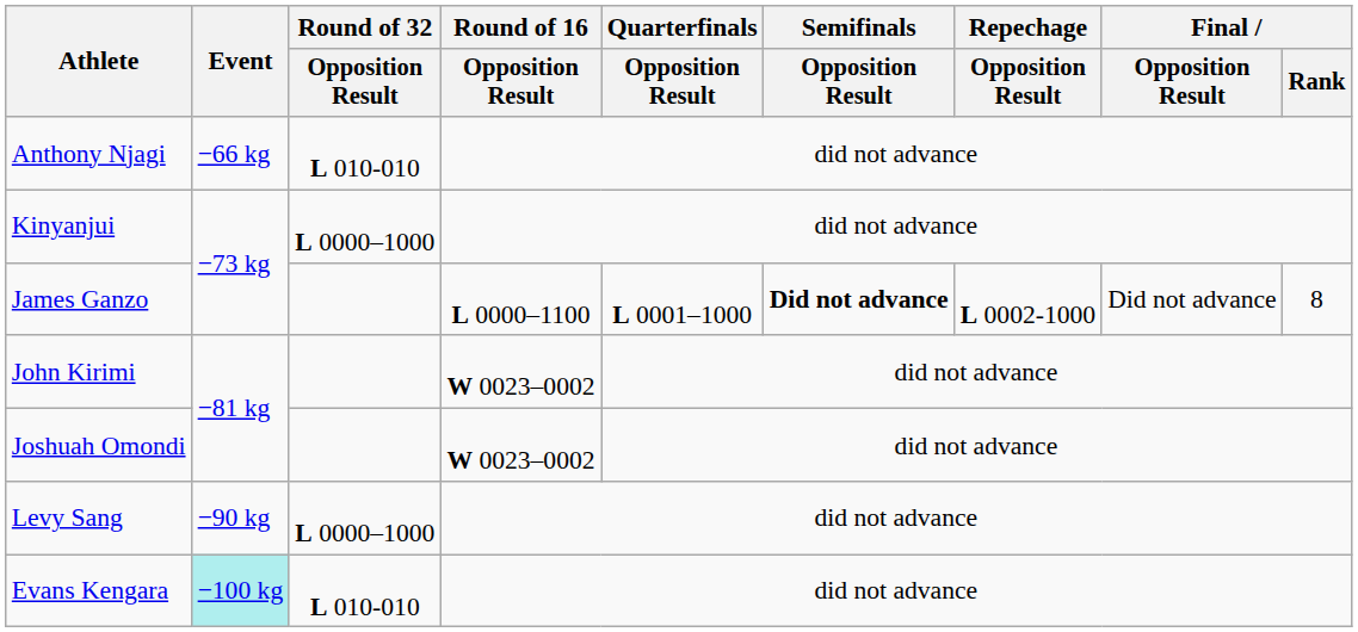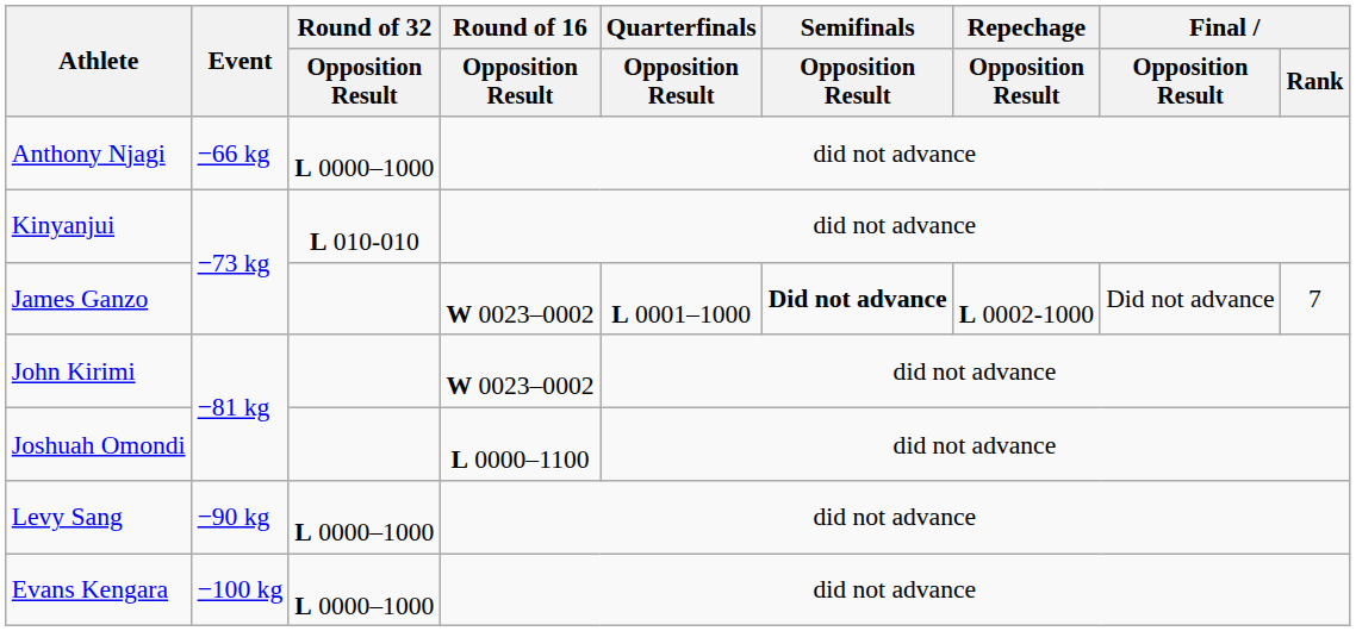Anthony Njagi | Round of 32 / Opposition Result: L 010-010 -> L 0000–1000
Kinyanjui | Round of 32 / Opposition Result: L 0000–1000 -> L 010-010
James Ganzo | Round of 16 / Opposition Result: L 0000–1100 -> W 0023–0002
James Ganzo | Final / Rank: 8 -> 7
Joshuah Omondi | Round of 16 / Opposition Result: W 0023–0002 -> L 0000–1100
Evans Kengara | Event: paleturquoise background -> no background
Evans Kengara | Round of 32 / Opposition Result: L 010-010 -> L 0000–1000
